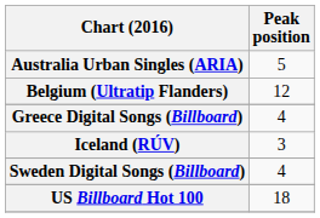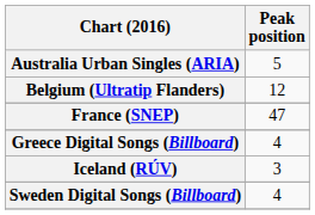+ row: France (SNEP) | 47
- row: US Billboard Hot 100 | 18
